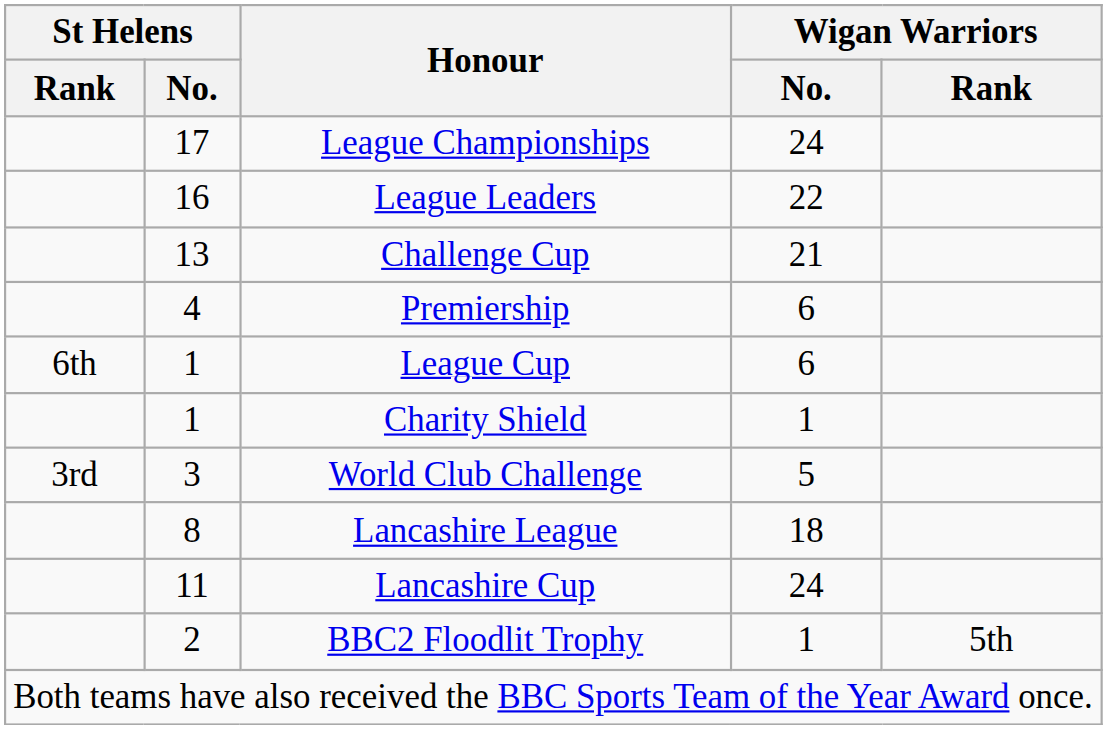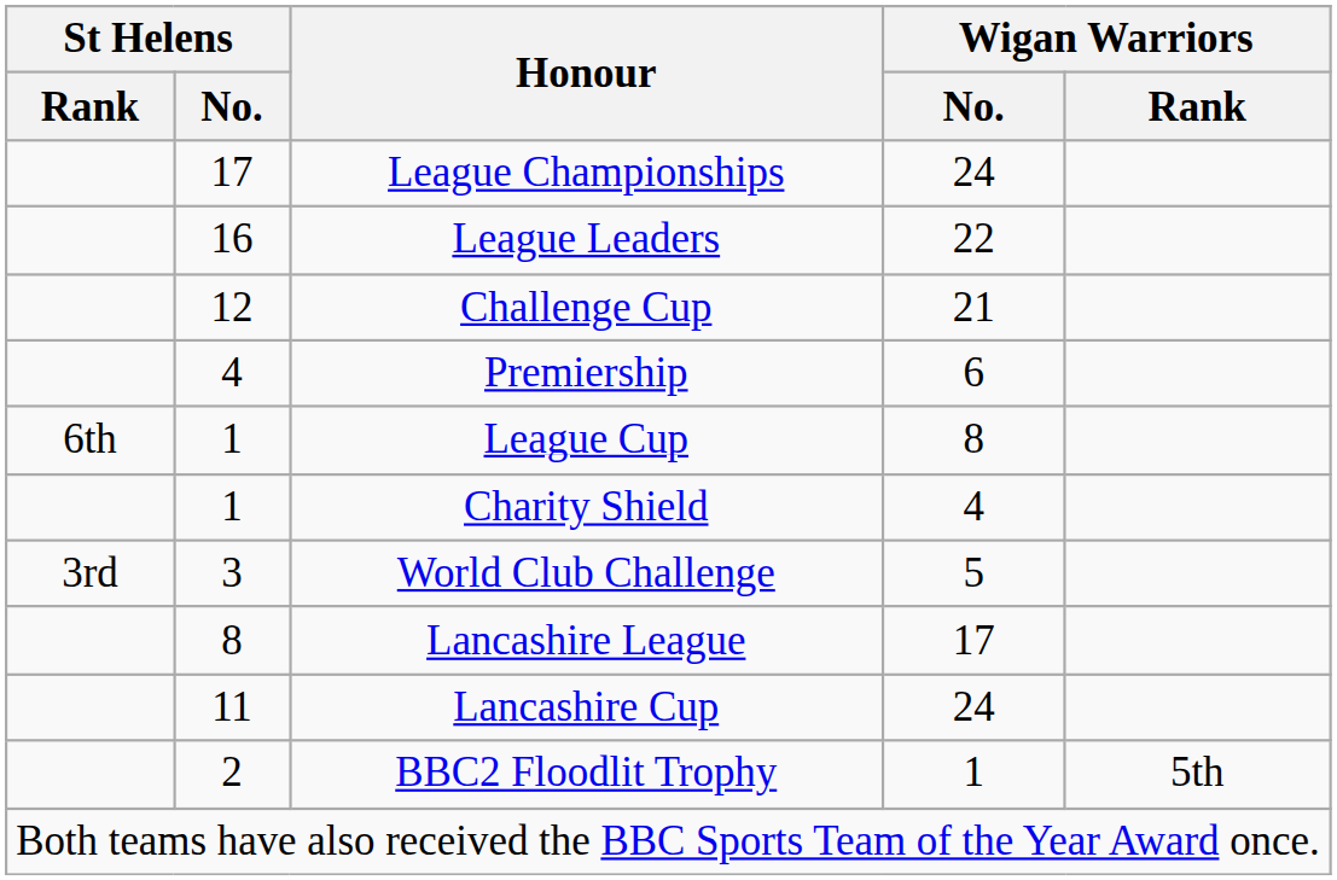Challenge Cup | St Helens / No.: 13 -> 12
League Cup | Wigan Warriors / No.: 6 -> 8
Charity Shield | Wigan Warriors / No.: 1 -> 4
Lancashire League | Wigan Warriors / No.: 18 -> 17
